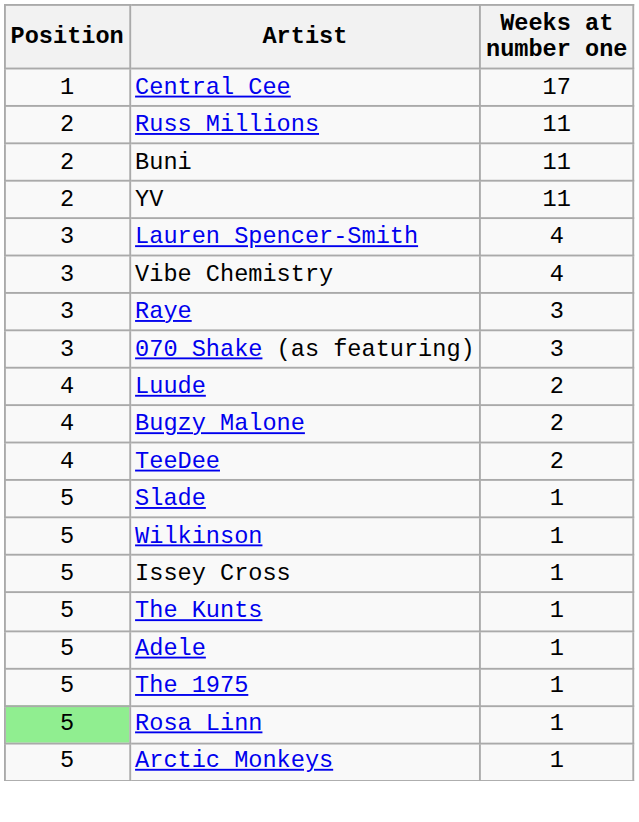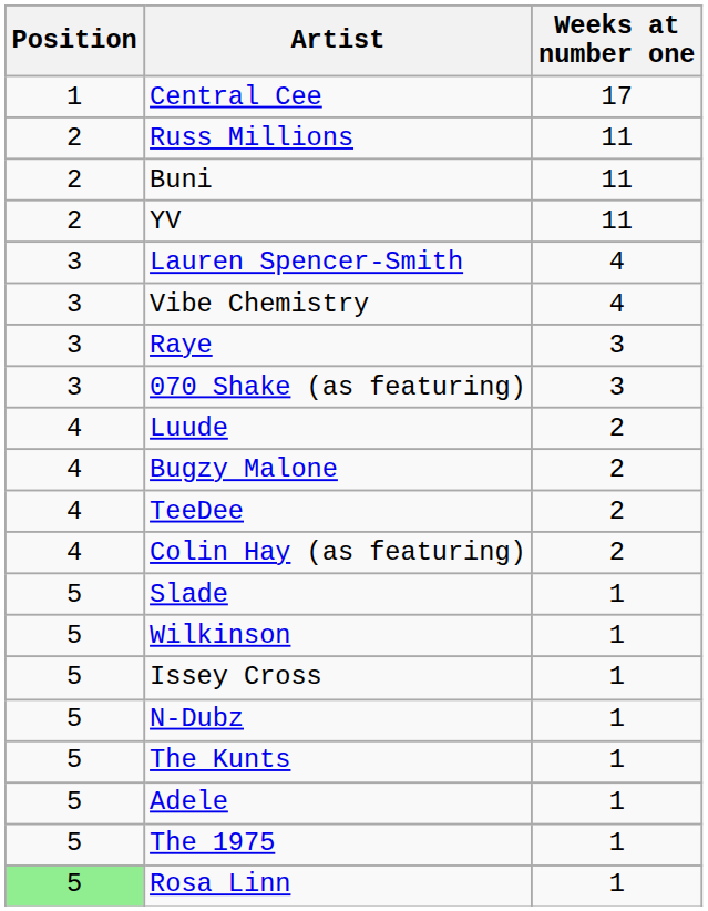+ row: 4 | Colin Hay (as featuring) | 2
+ row: 5 | N-Dubz | 1
- row: 5 | Arctic Monkeys | 1
